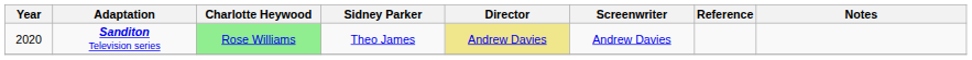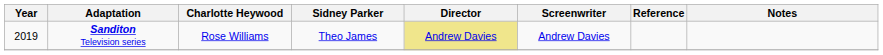Sanditon Television series | Year: 2020 -> 2019
Sanditon Television series | Charlotte Heywood: lightgreen background -> no background
